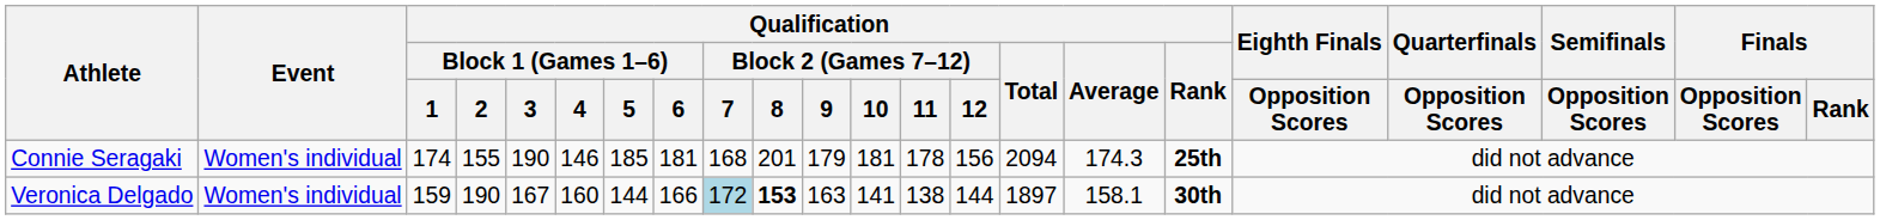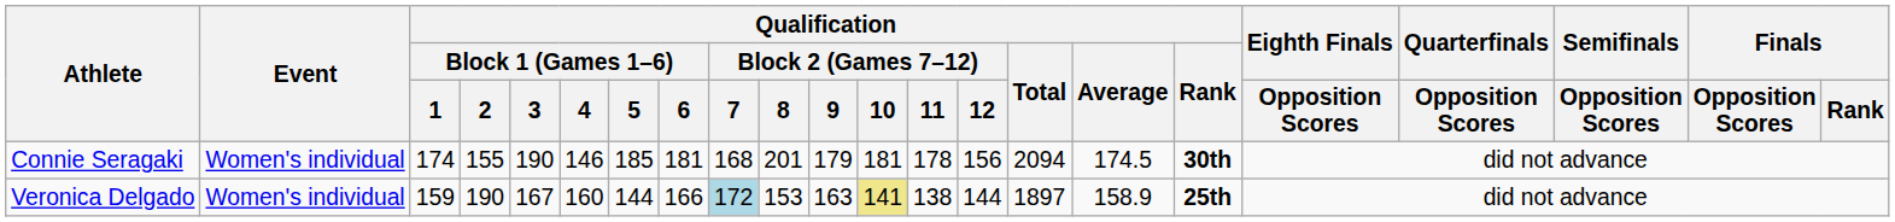Connie Seragaki | Qualification / Average: 174.3 -> 174.5
Connie Seragaki | Qualification / Rank: 25th -> 30th
Veronica Delgado | Qualification / Block 2 (Games 7–12) / 8: bold -> normal
Veronica Delgado | Qualification / Block 2 (Games 7–12) / 10: no background -> khaki background
Veronica Delgado | Qualification / Average: 158.1 -> 158.9
Veronica Delgado | Qualification / Rank: 30th -> 25th
